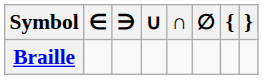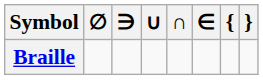columns swapped: ∈ <-> ∅
